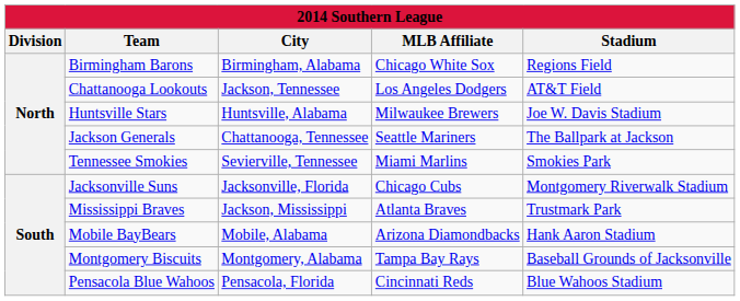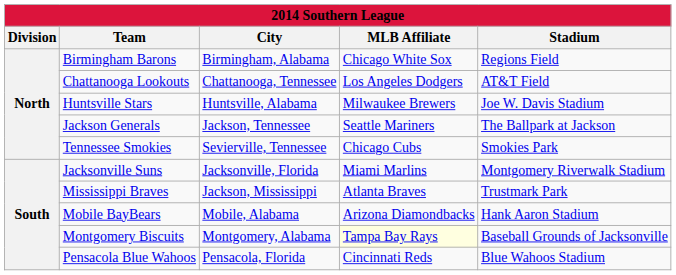Chattanooga Lookouts | City: Jackson, Tennessee -> Chattanooga, Tennessee
Jackson Generals | City: Chattanooga, Tennessee -> Jackson, Tennessee
Tennessee Smokies | MLB Affiliate: Miami Marlins -> Chicago Cubs
Jacksonville Suns | MLB Affiliate: Chicago Cubs -> Miami Marlins
Montgomery Biscuits | MLB Affiliate: no background -> lightyellow background
